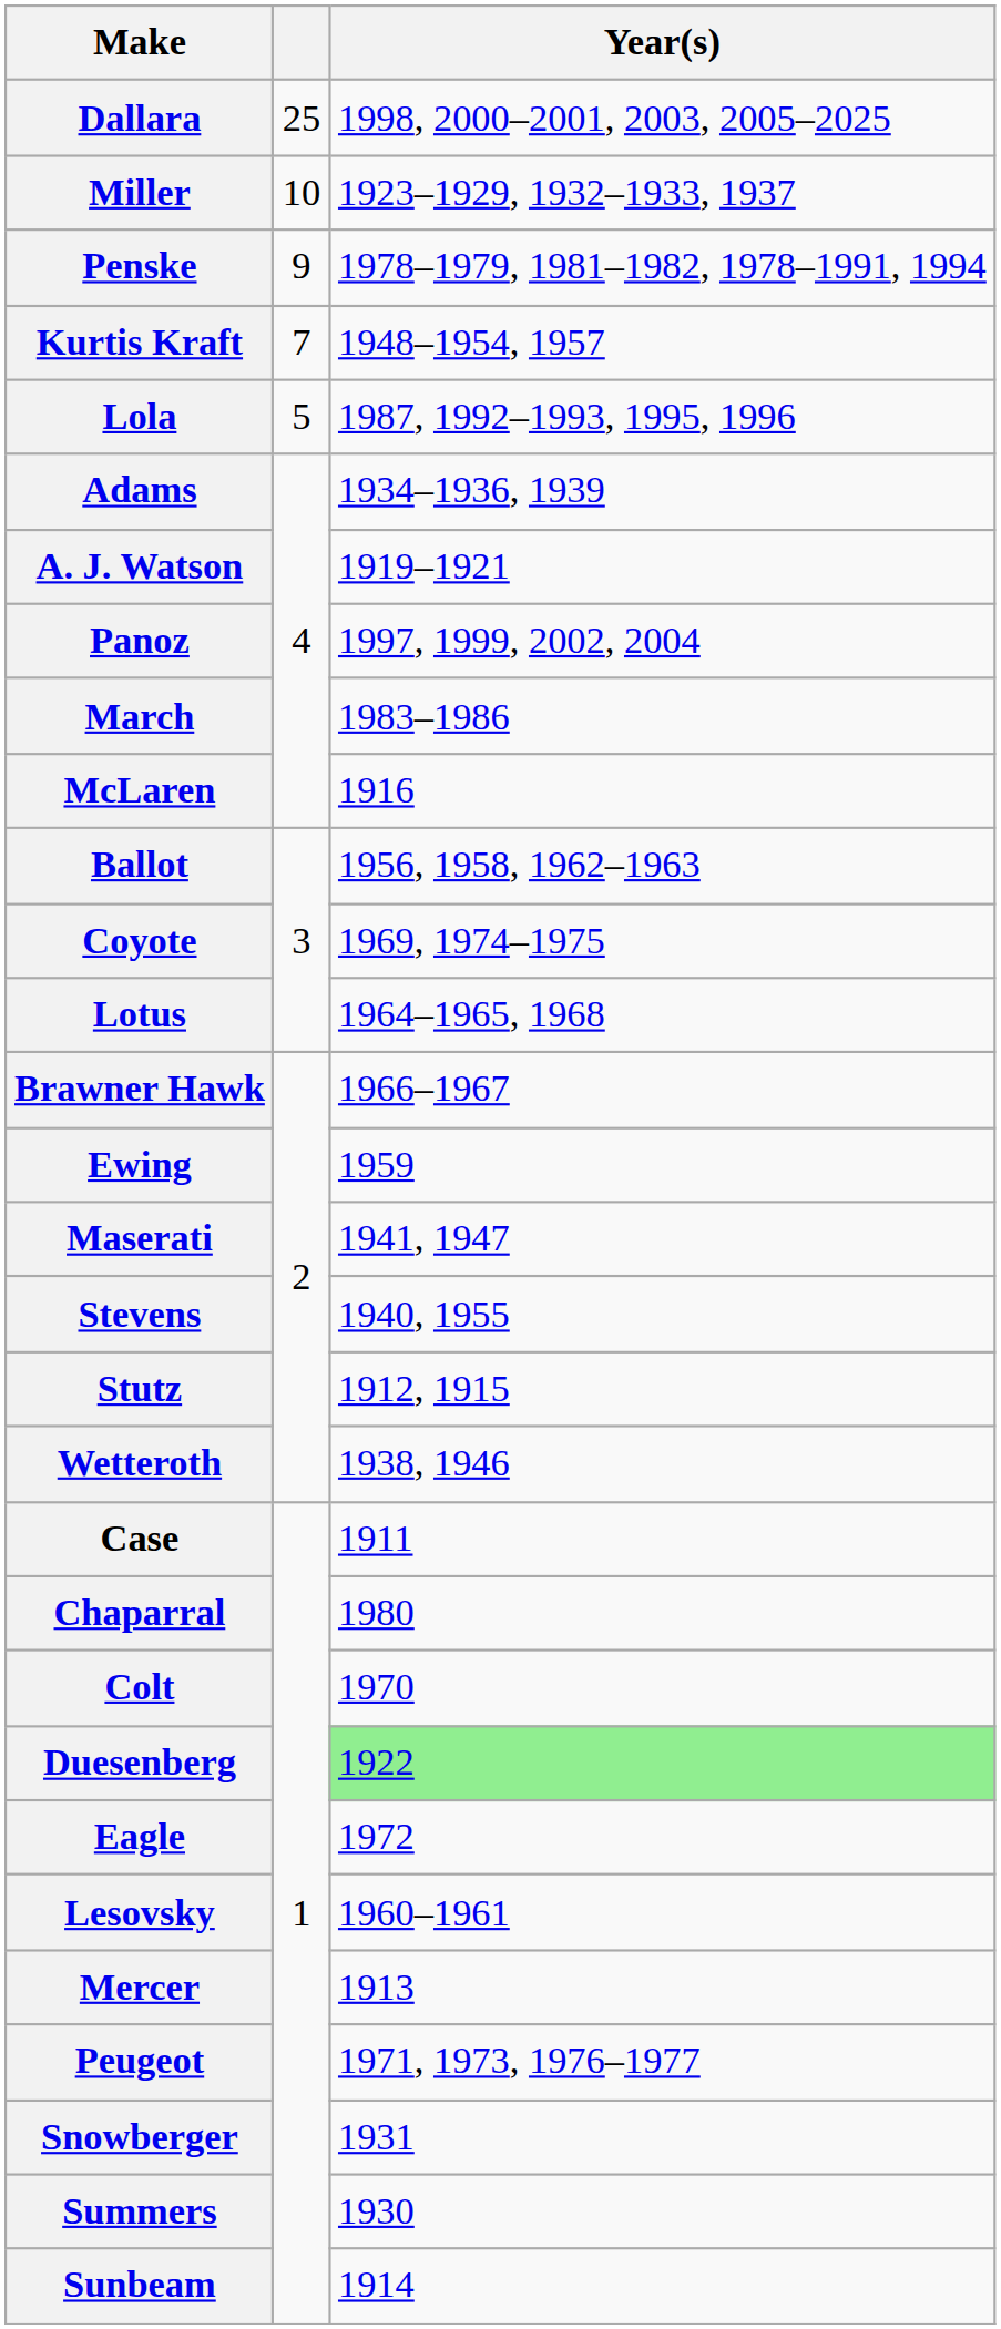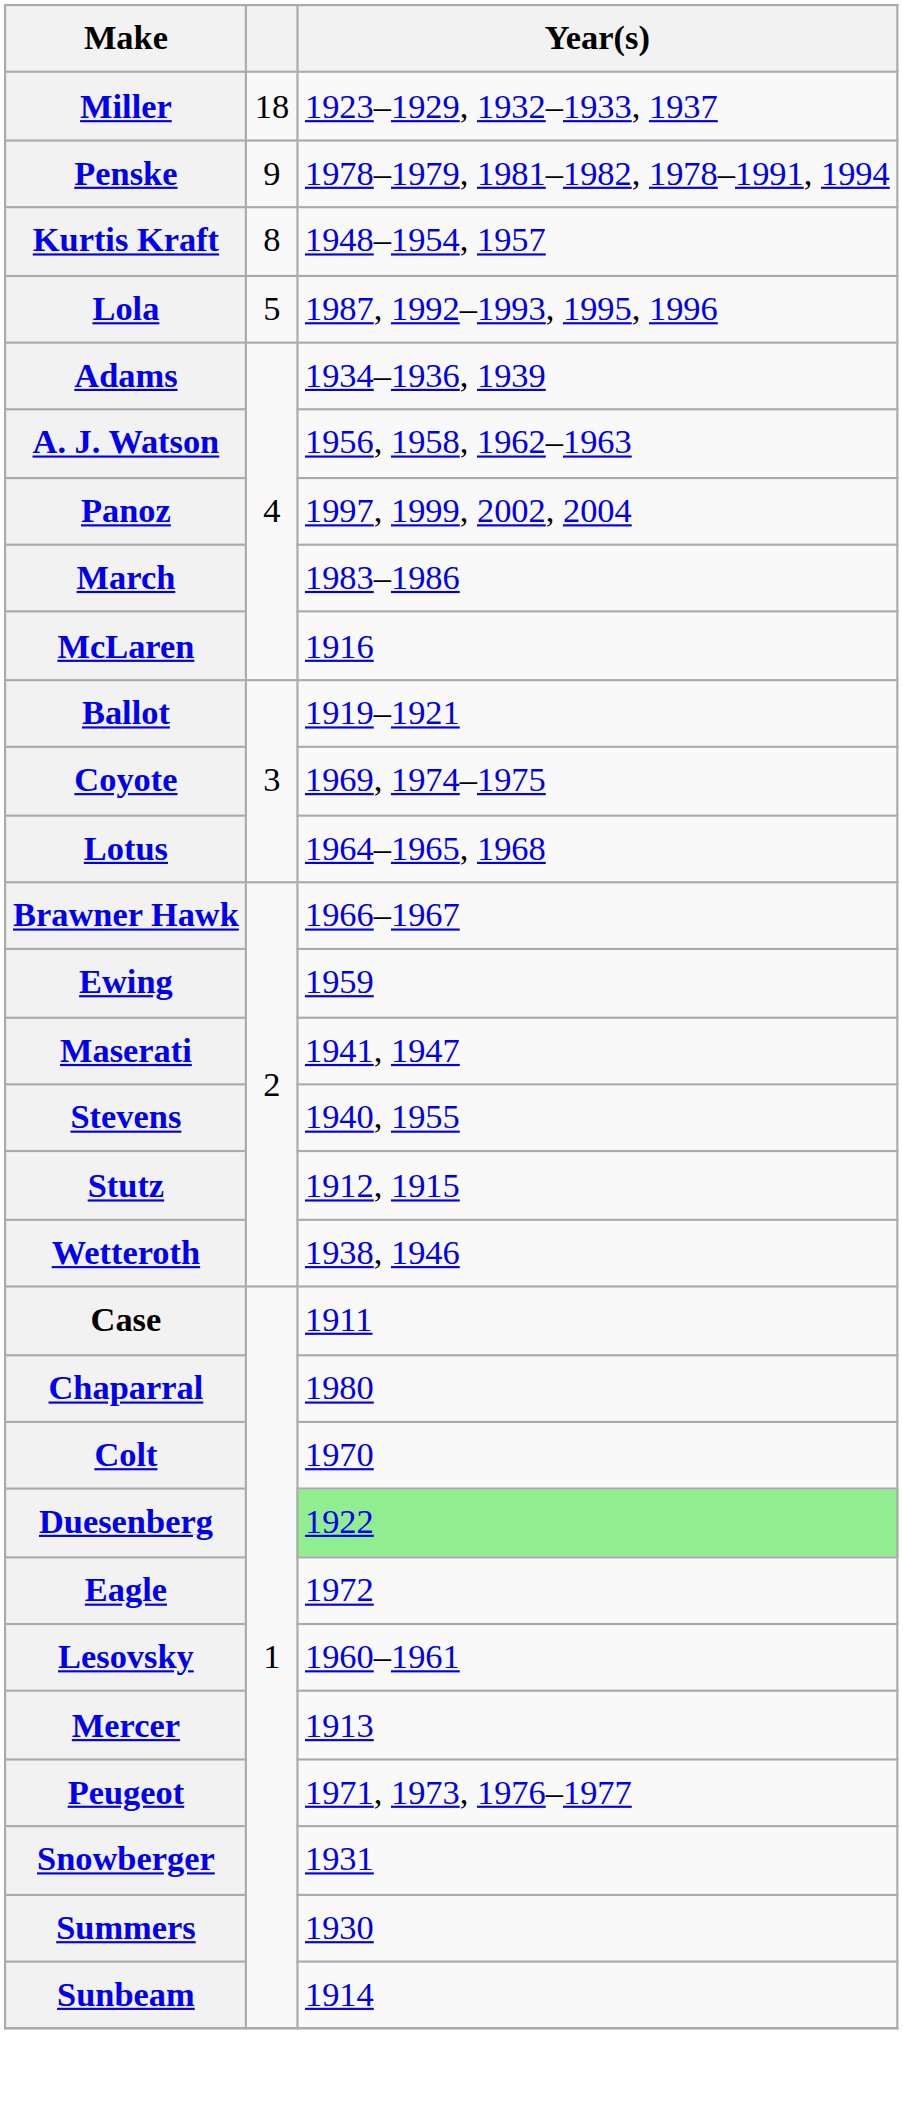- row: Dallara | 25 | 1998, 2000–2001, 2003, 2005–2025
Miller | column 2: 10 -> 18
Kurtis Kraft | column 2: 7 -> 8
A. J. Watson | Year(s): 1919–1921 -> 1956, 1958, 1962–1963
Ballot | Year(s): 1956, 1958, 1962–1963 -> 1919–1921
